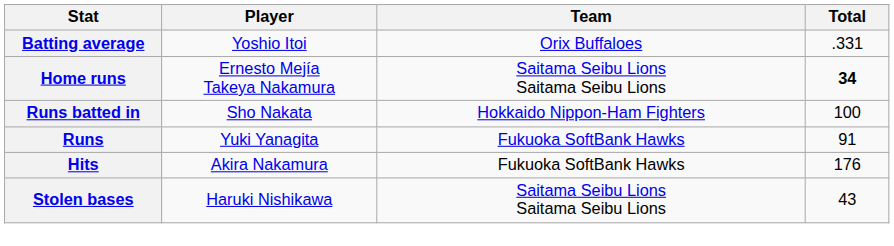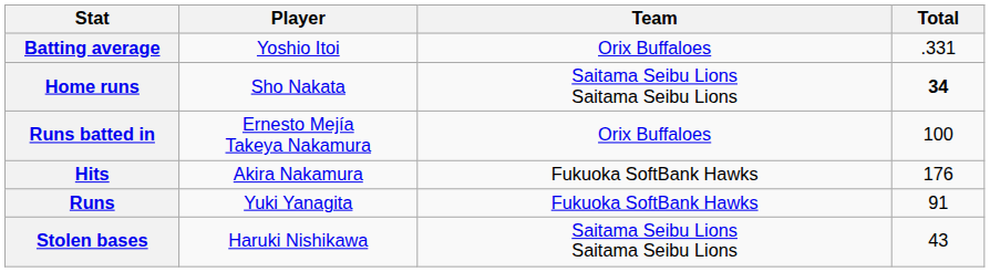Home runs | Player: Ernesto Mejía Takeya Nakamura -> Sho Nakata
Runs batted in | Player: Sho Nakata -> Ernesto Mejía Takeya Nakamura
Runs batted in | Team: Hokkaido Nippon-Ham Fighters -> Orix Buffaloes
rows swapped: Runs <-> Hits
